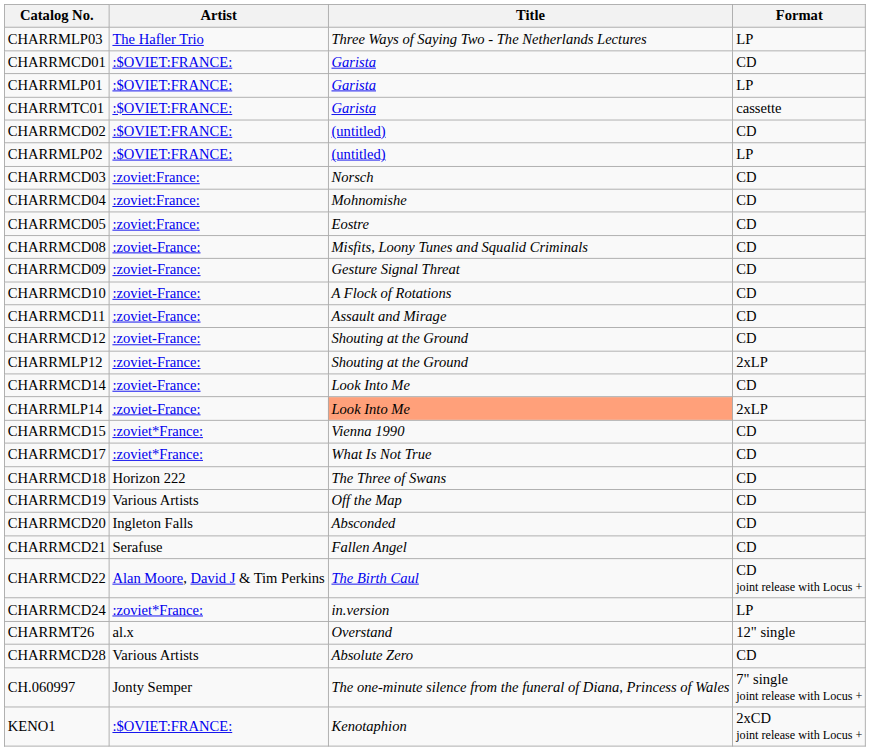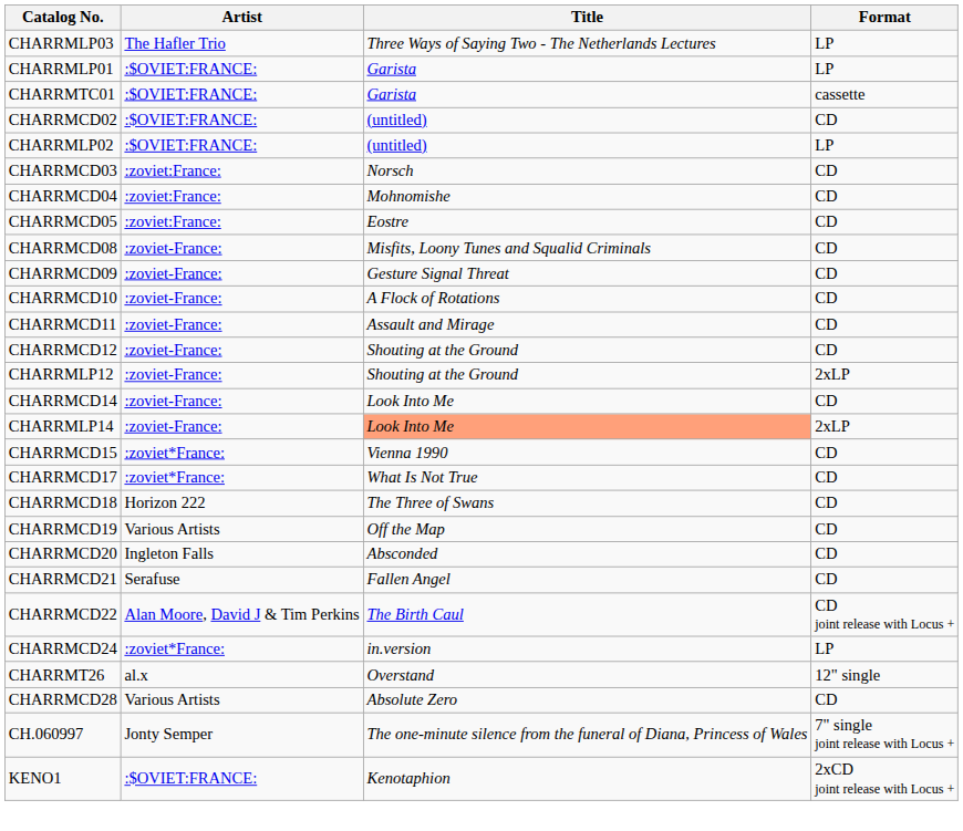- row: CHARRMCD01 | :$OVIET:FRANCE: | Garista | CD
